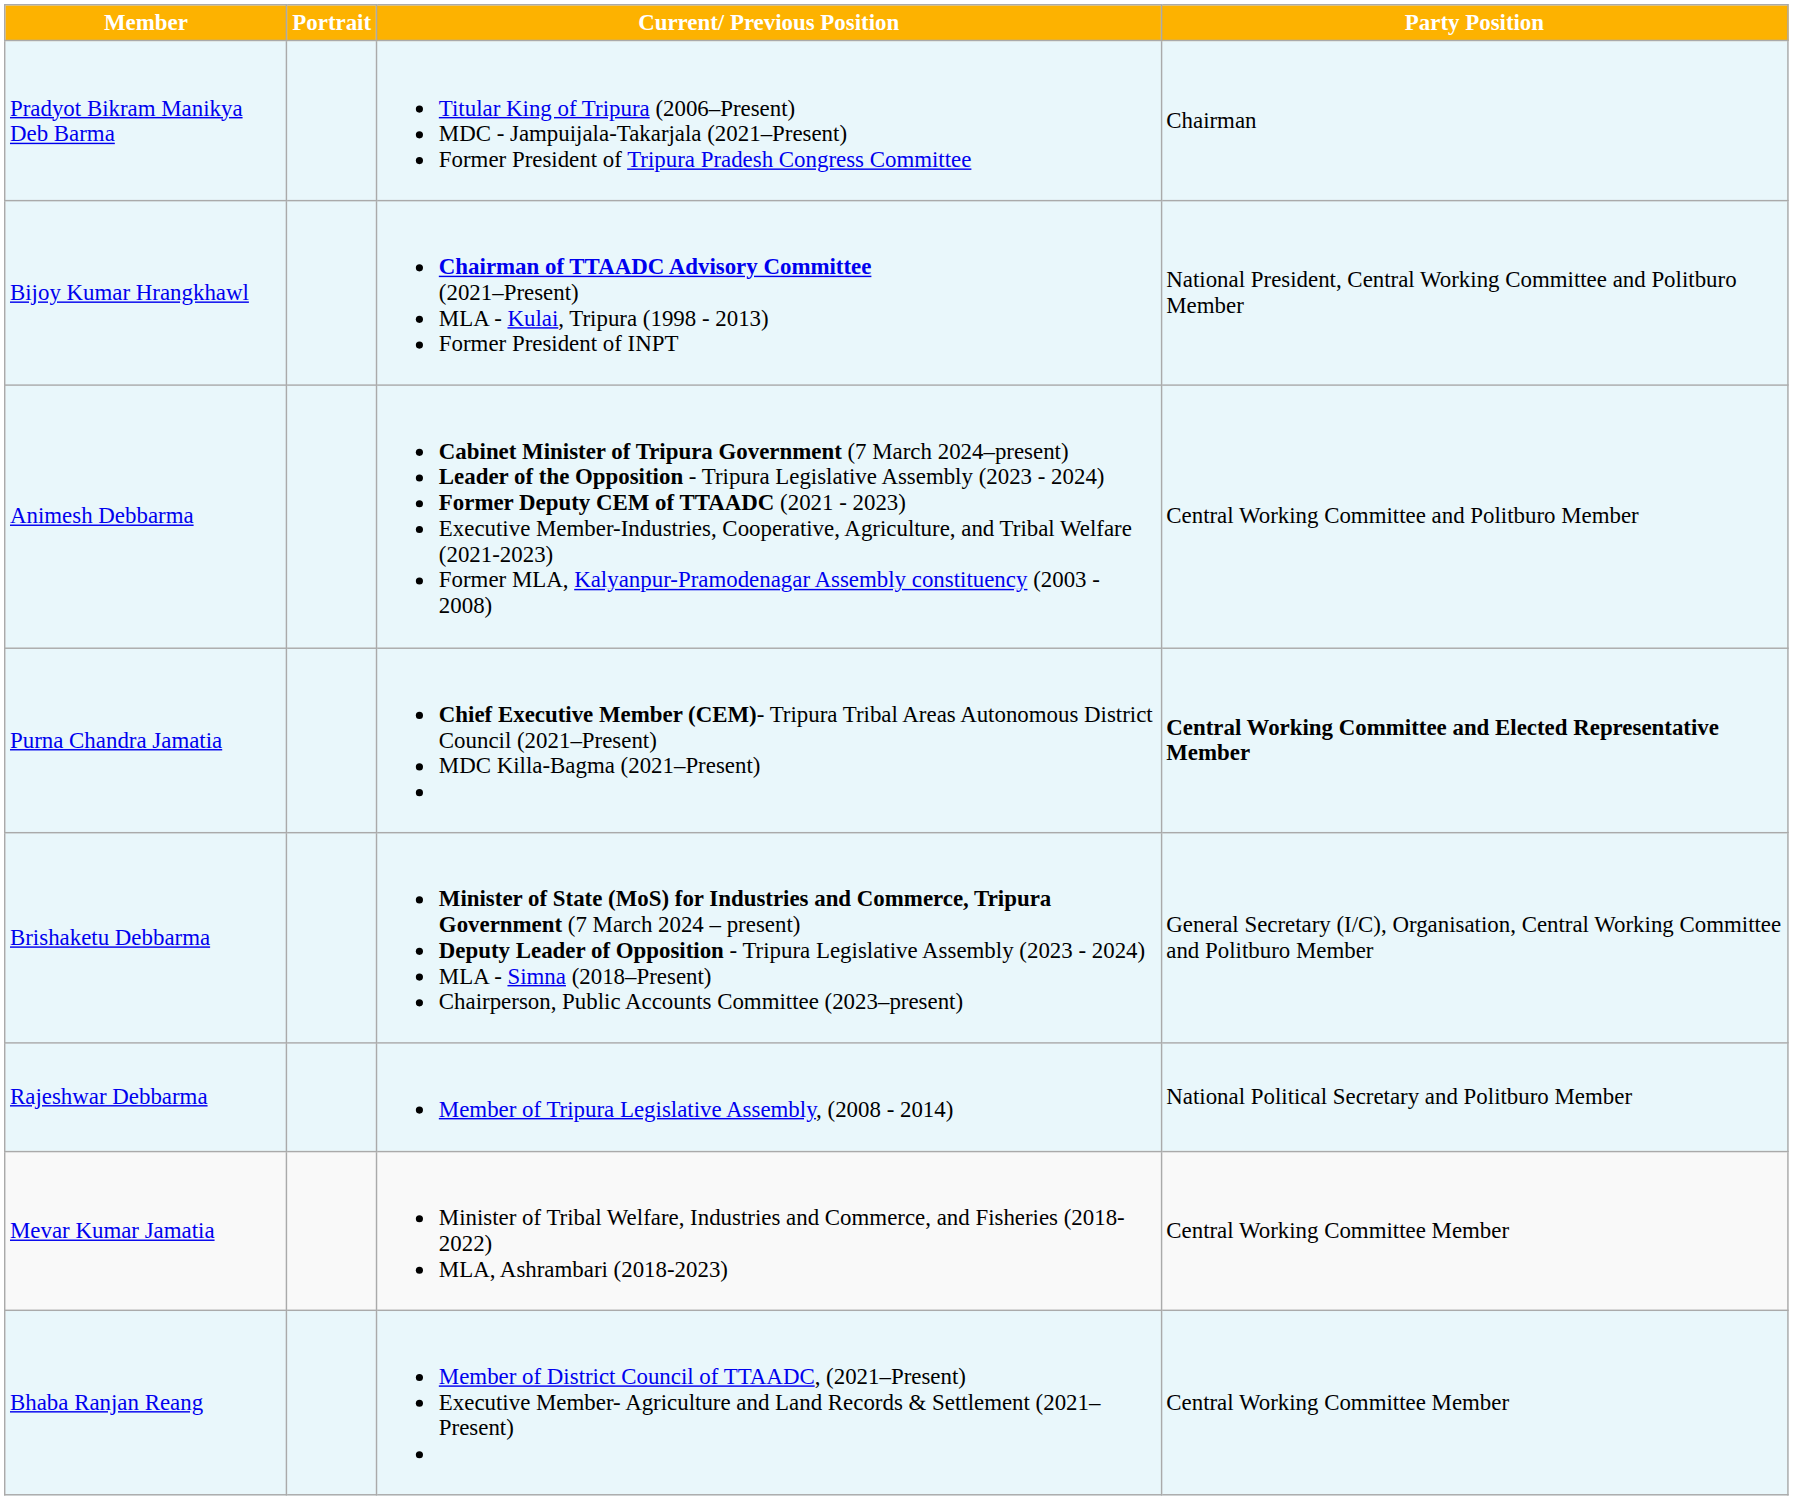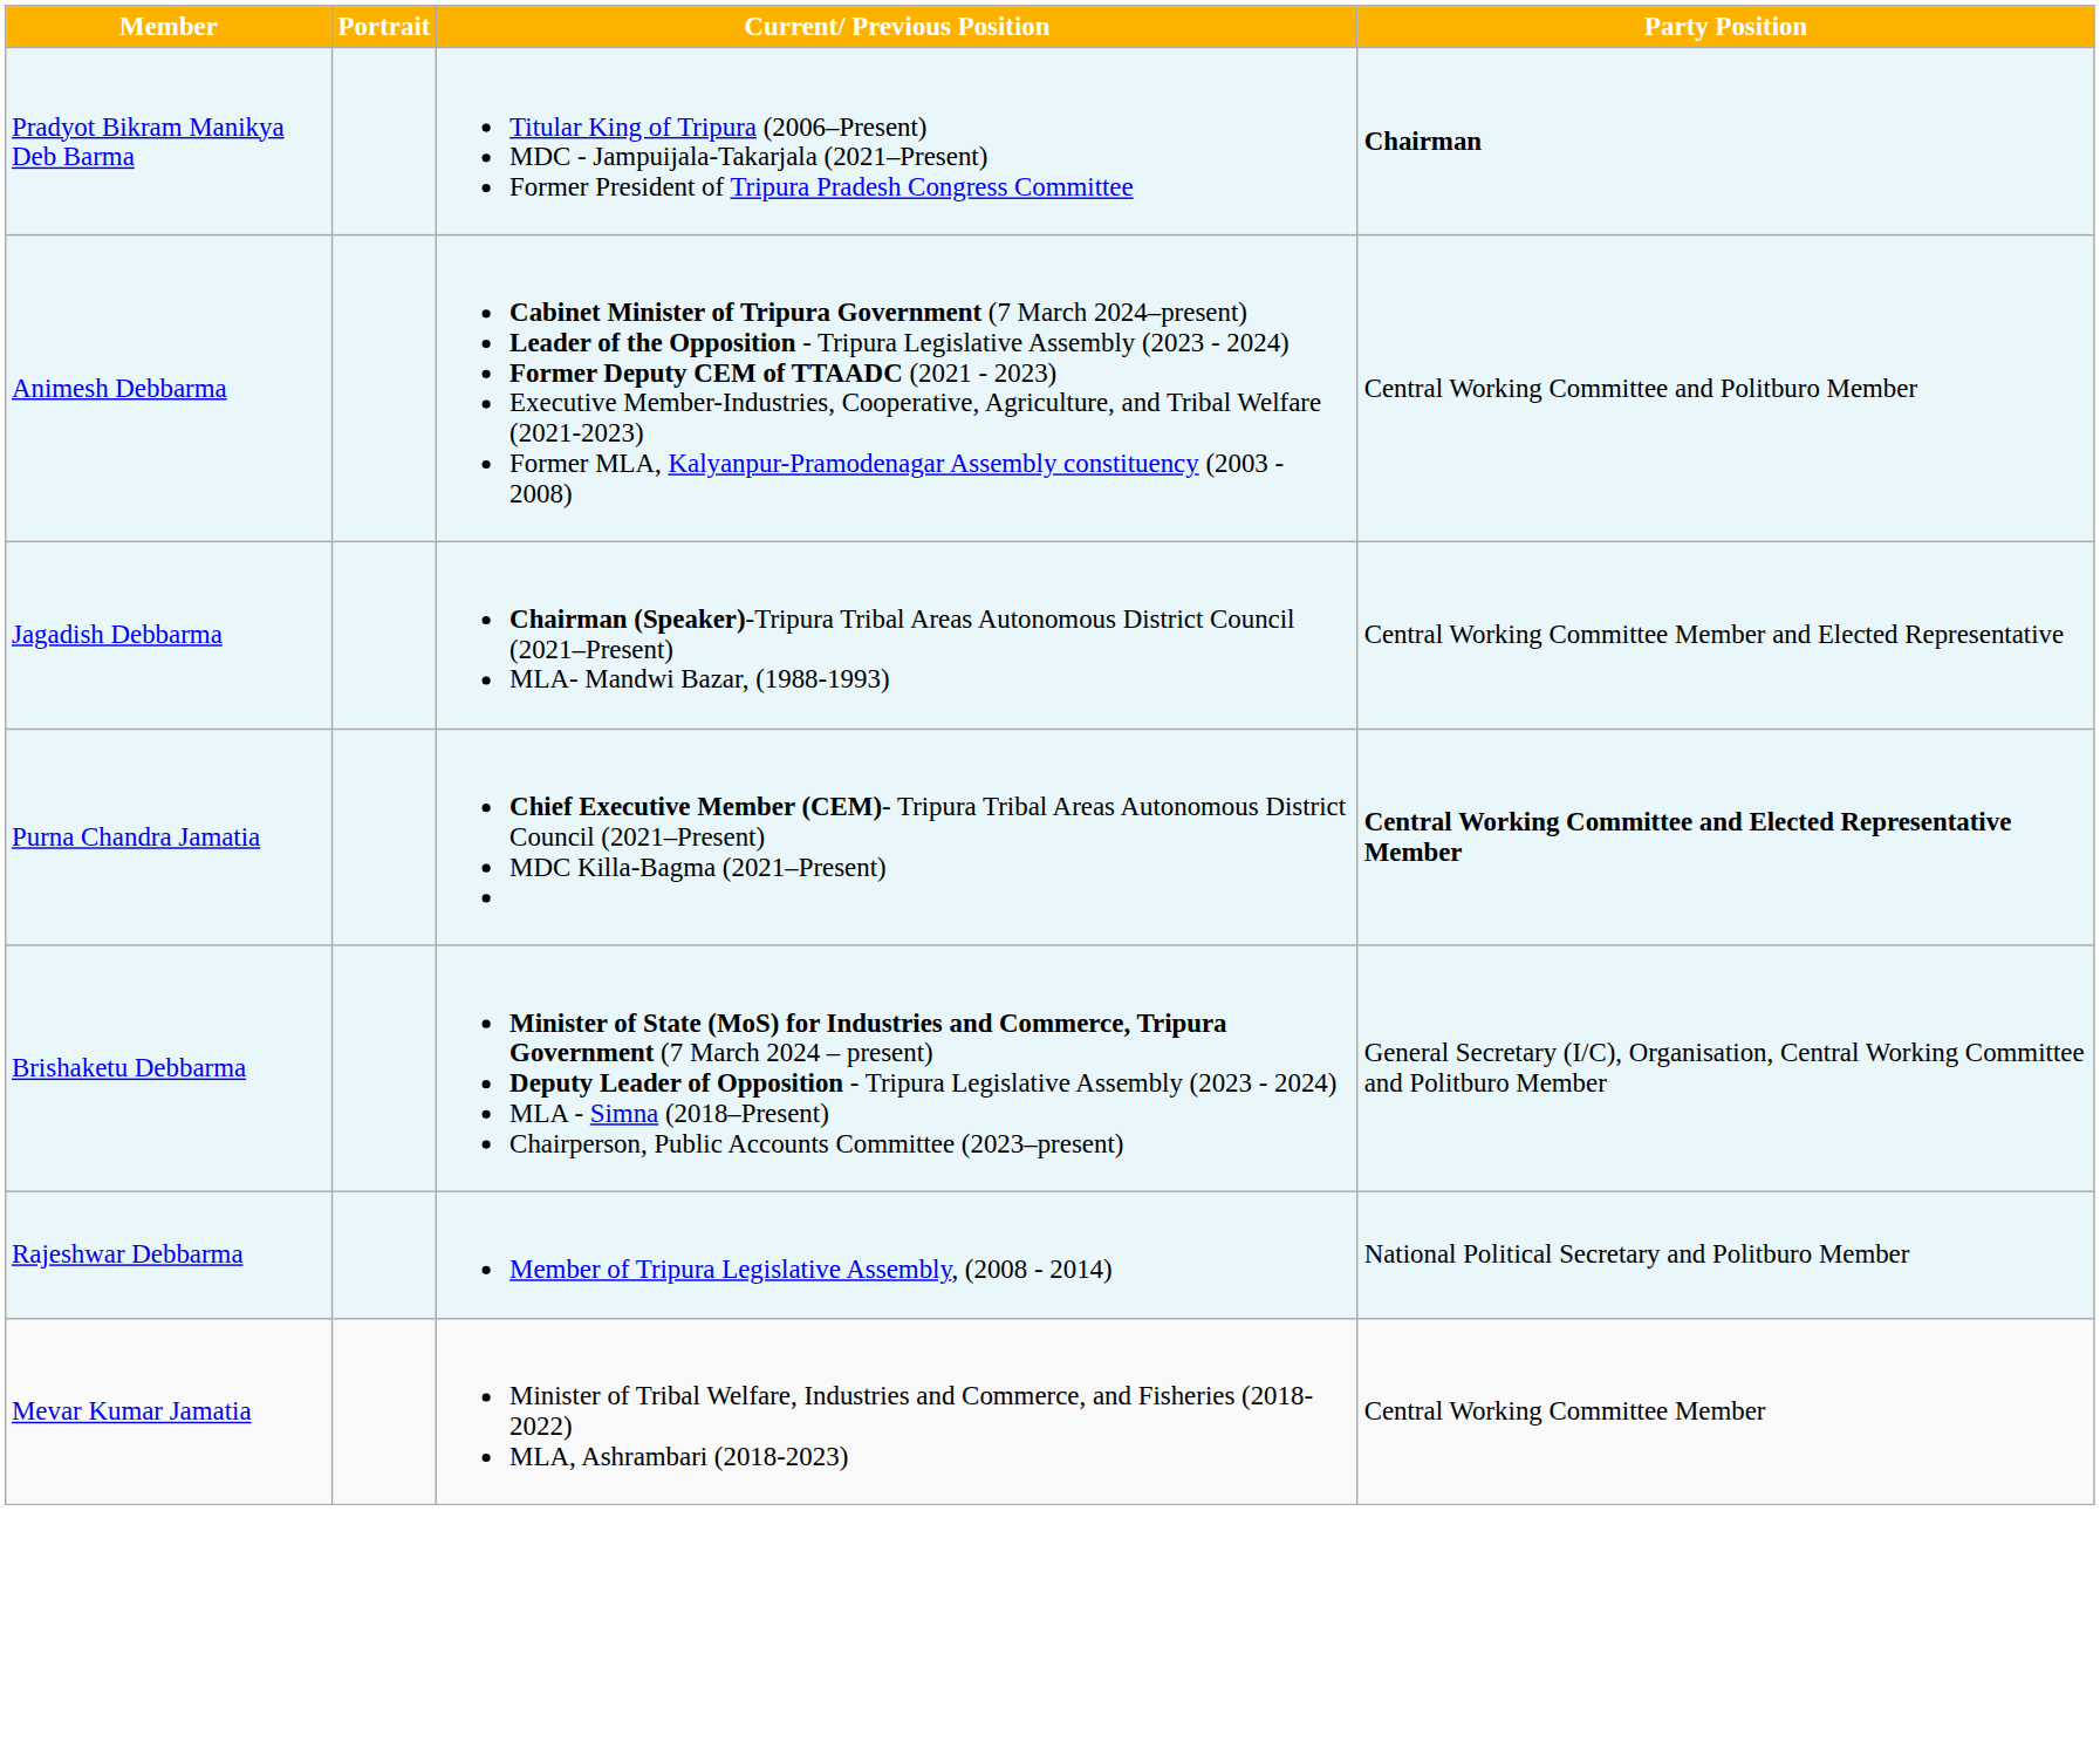Pradyot Bikram Manikya Deb Barma | Party Position: normal -> bold
- row: Bijoy Kumar Hrangkhawl | Chairman of TTAADC Advisory Committee (2021–Present) MLA - Kulai, Tripura (1998 - 2013) Former President of INPT | National President, Central Working Committee and Politburo Member
+ row: Jagadish Debbarma | Chairman (Speaker)-Tripura Tribal Areas Autonomous District Council (2021–Present) MLA- Mandwi Bazar, (1988-1993) | Central Working Committee Member and Elected Representative
- row: Bhaba Ranjan Reang | Member of District Council of TTAADC, (2021–Present) Executive Member- Agriculture and Land Records & Settlement (2021–Present) | Central Working Committee Member
